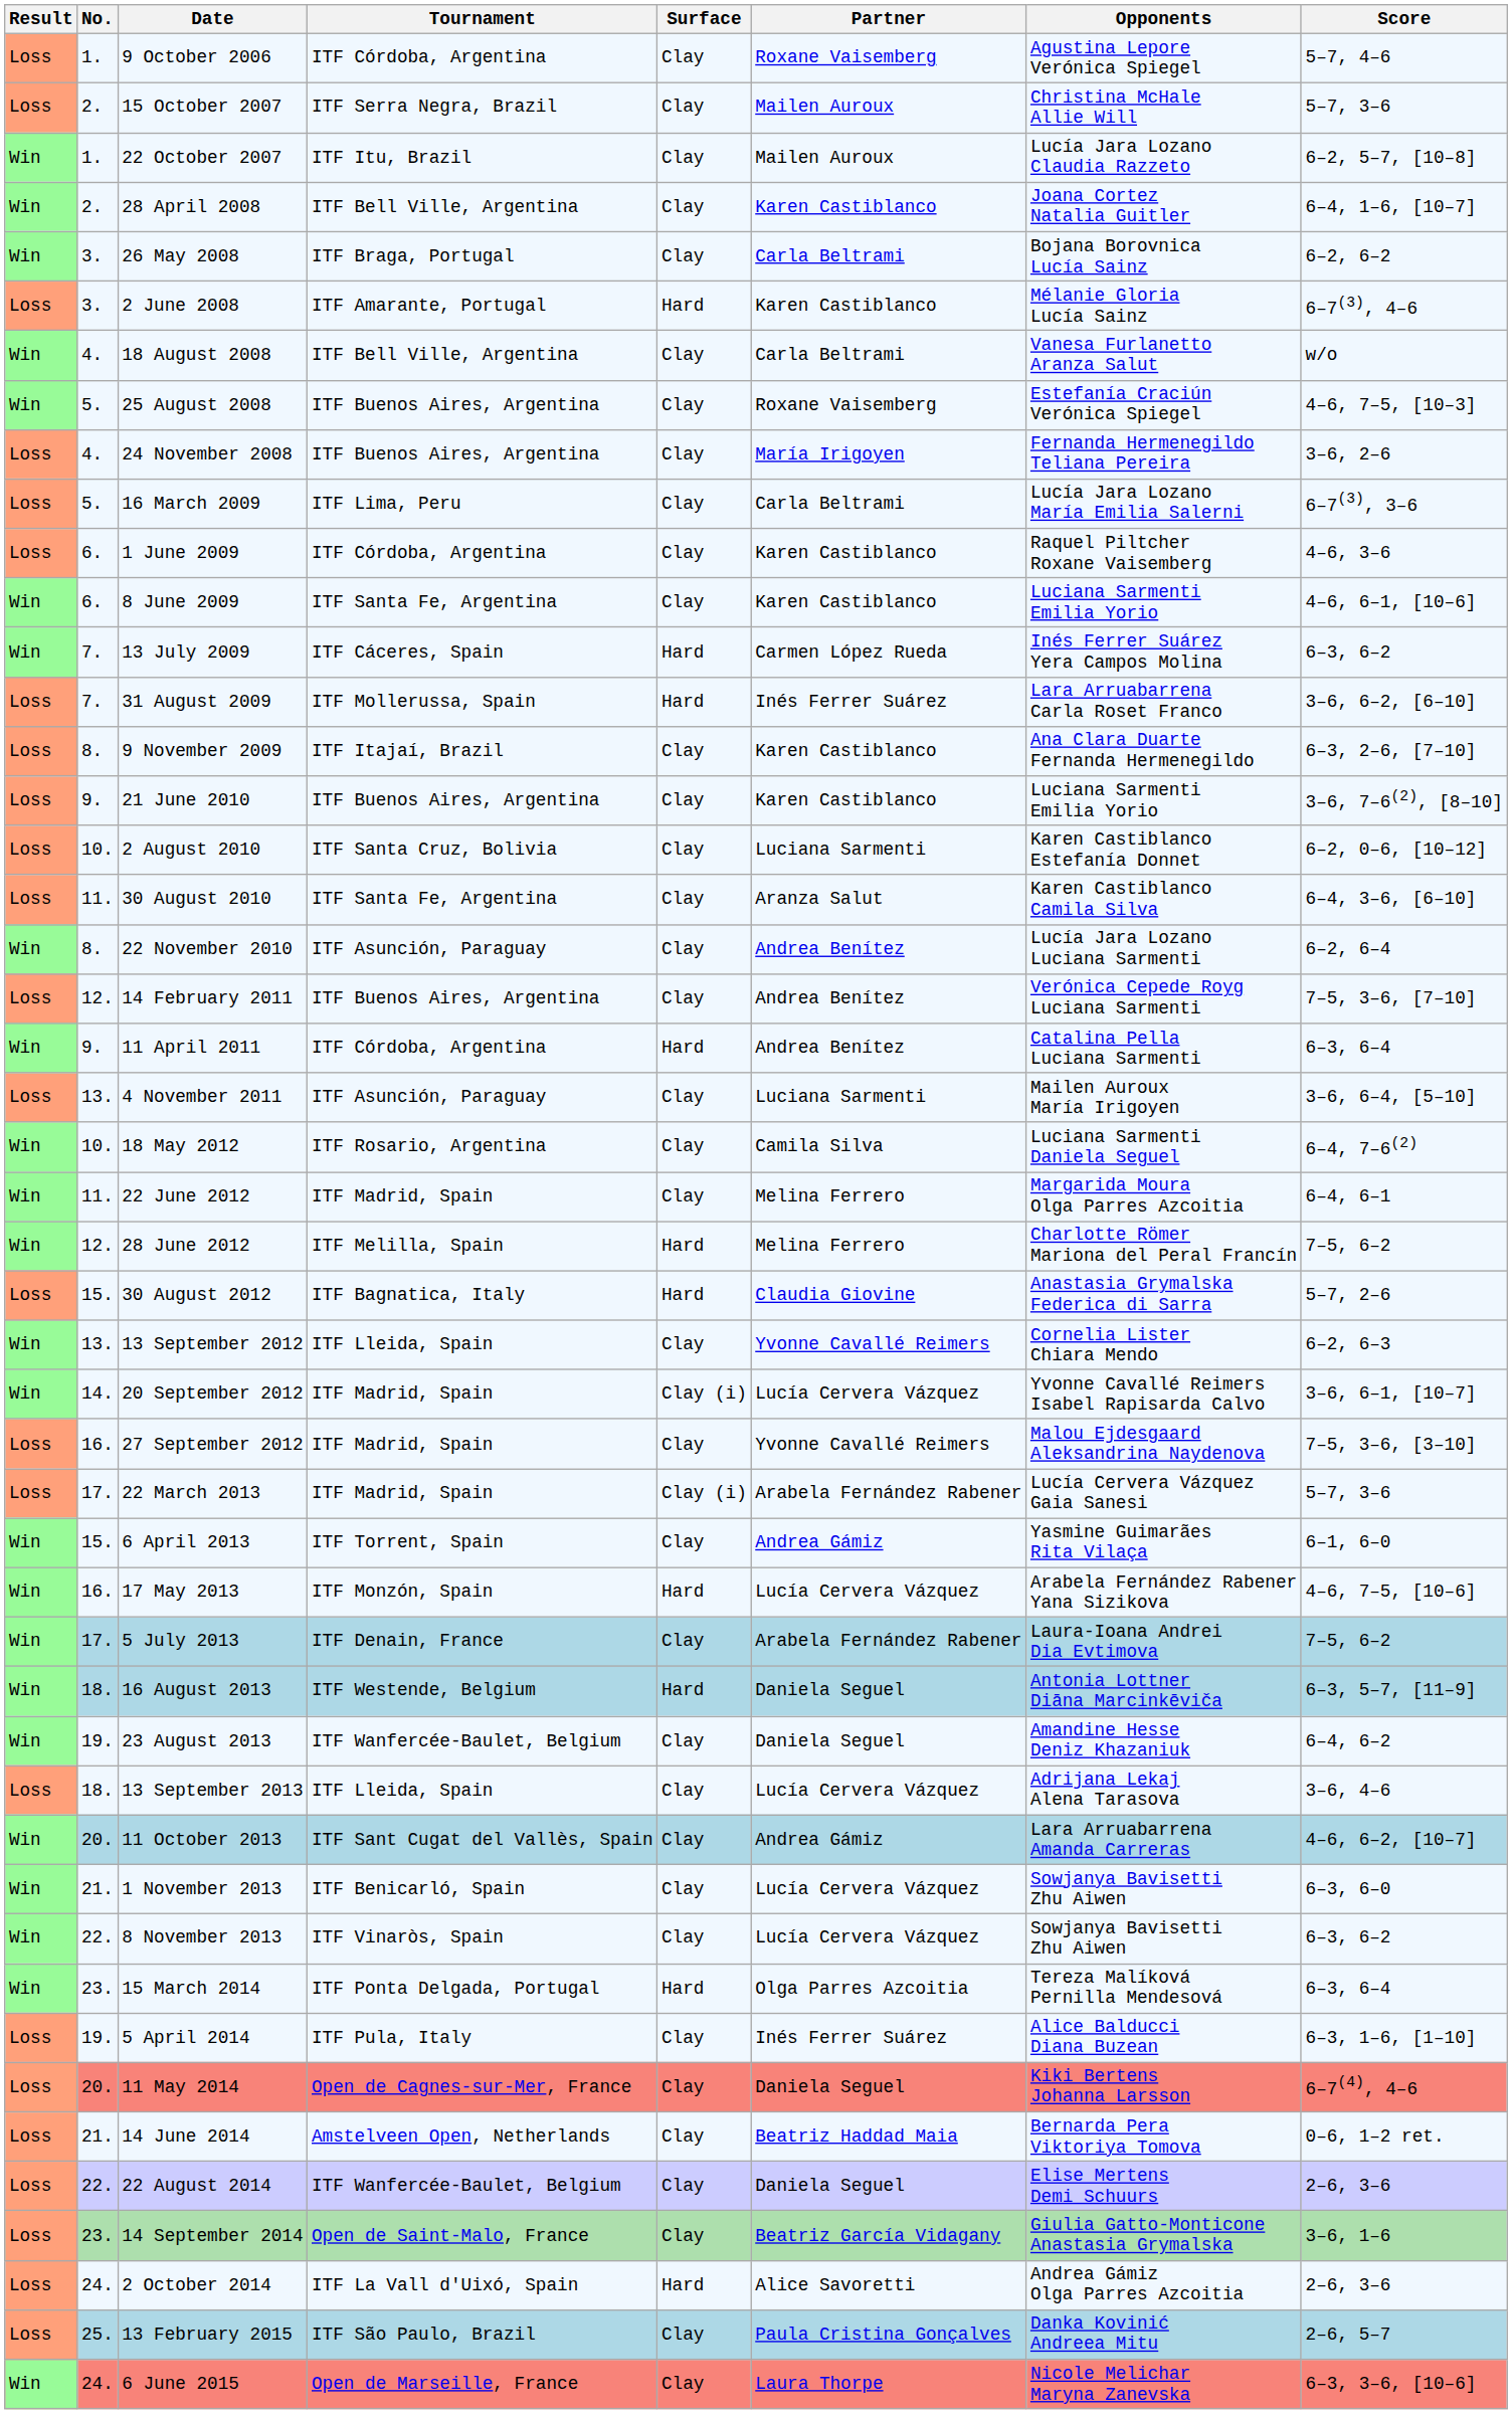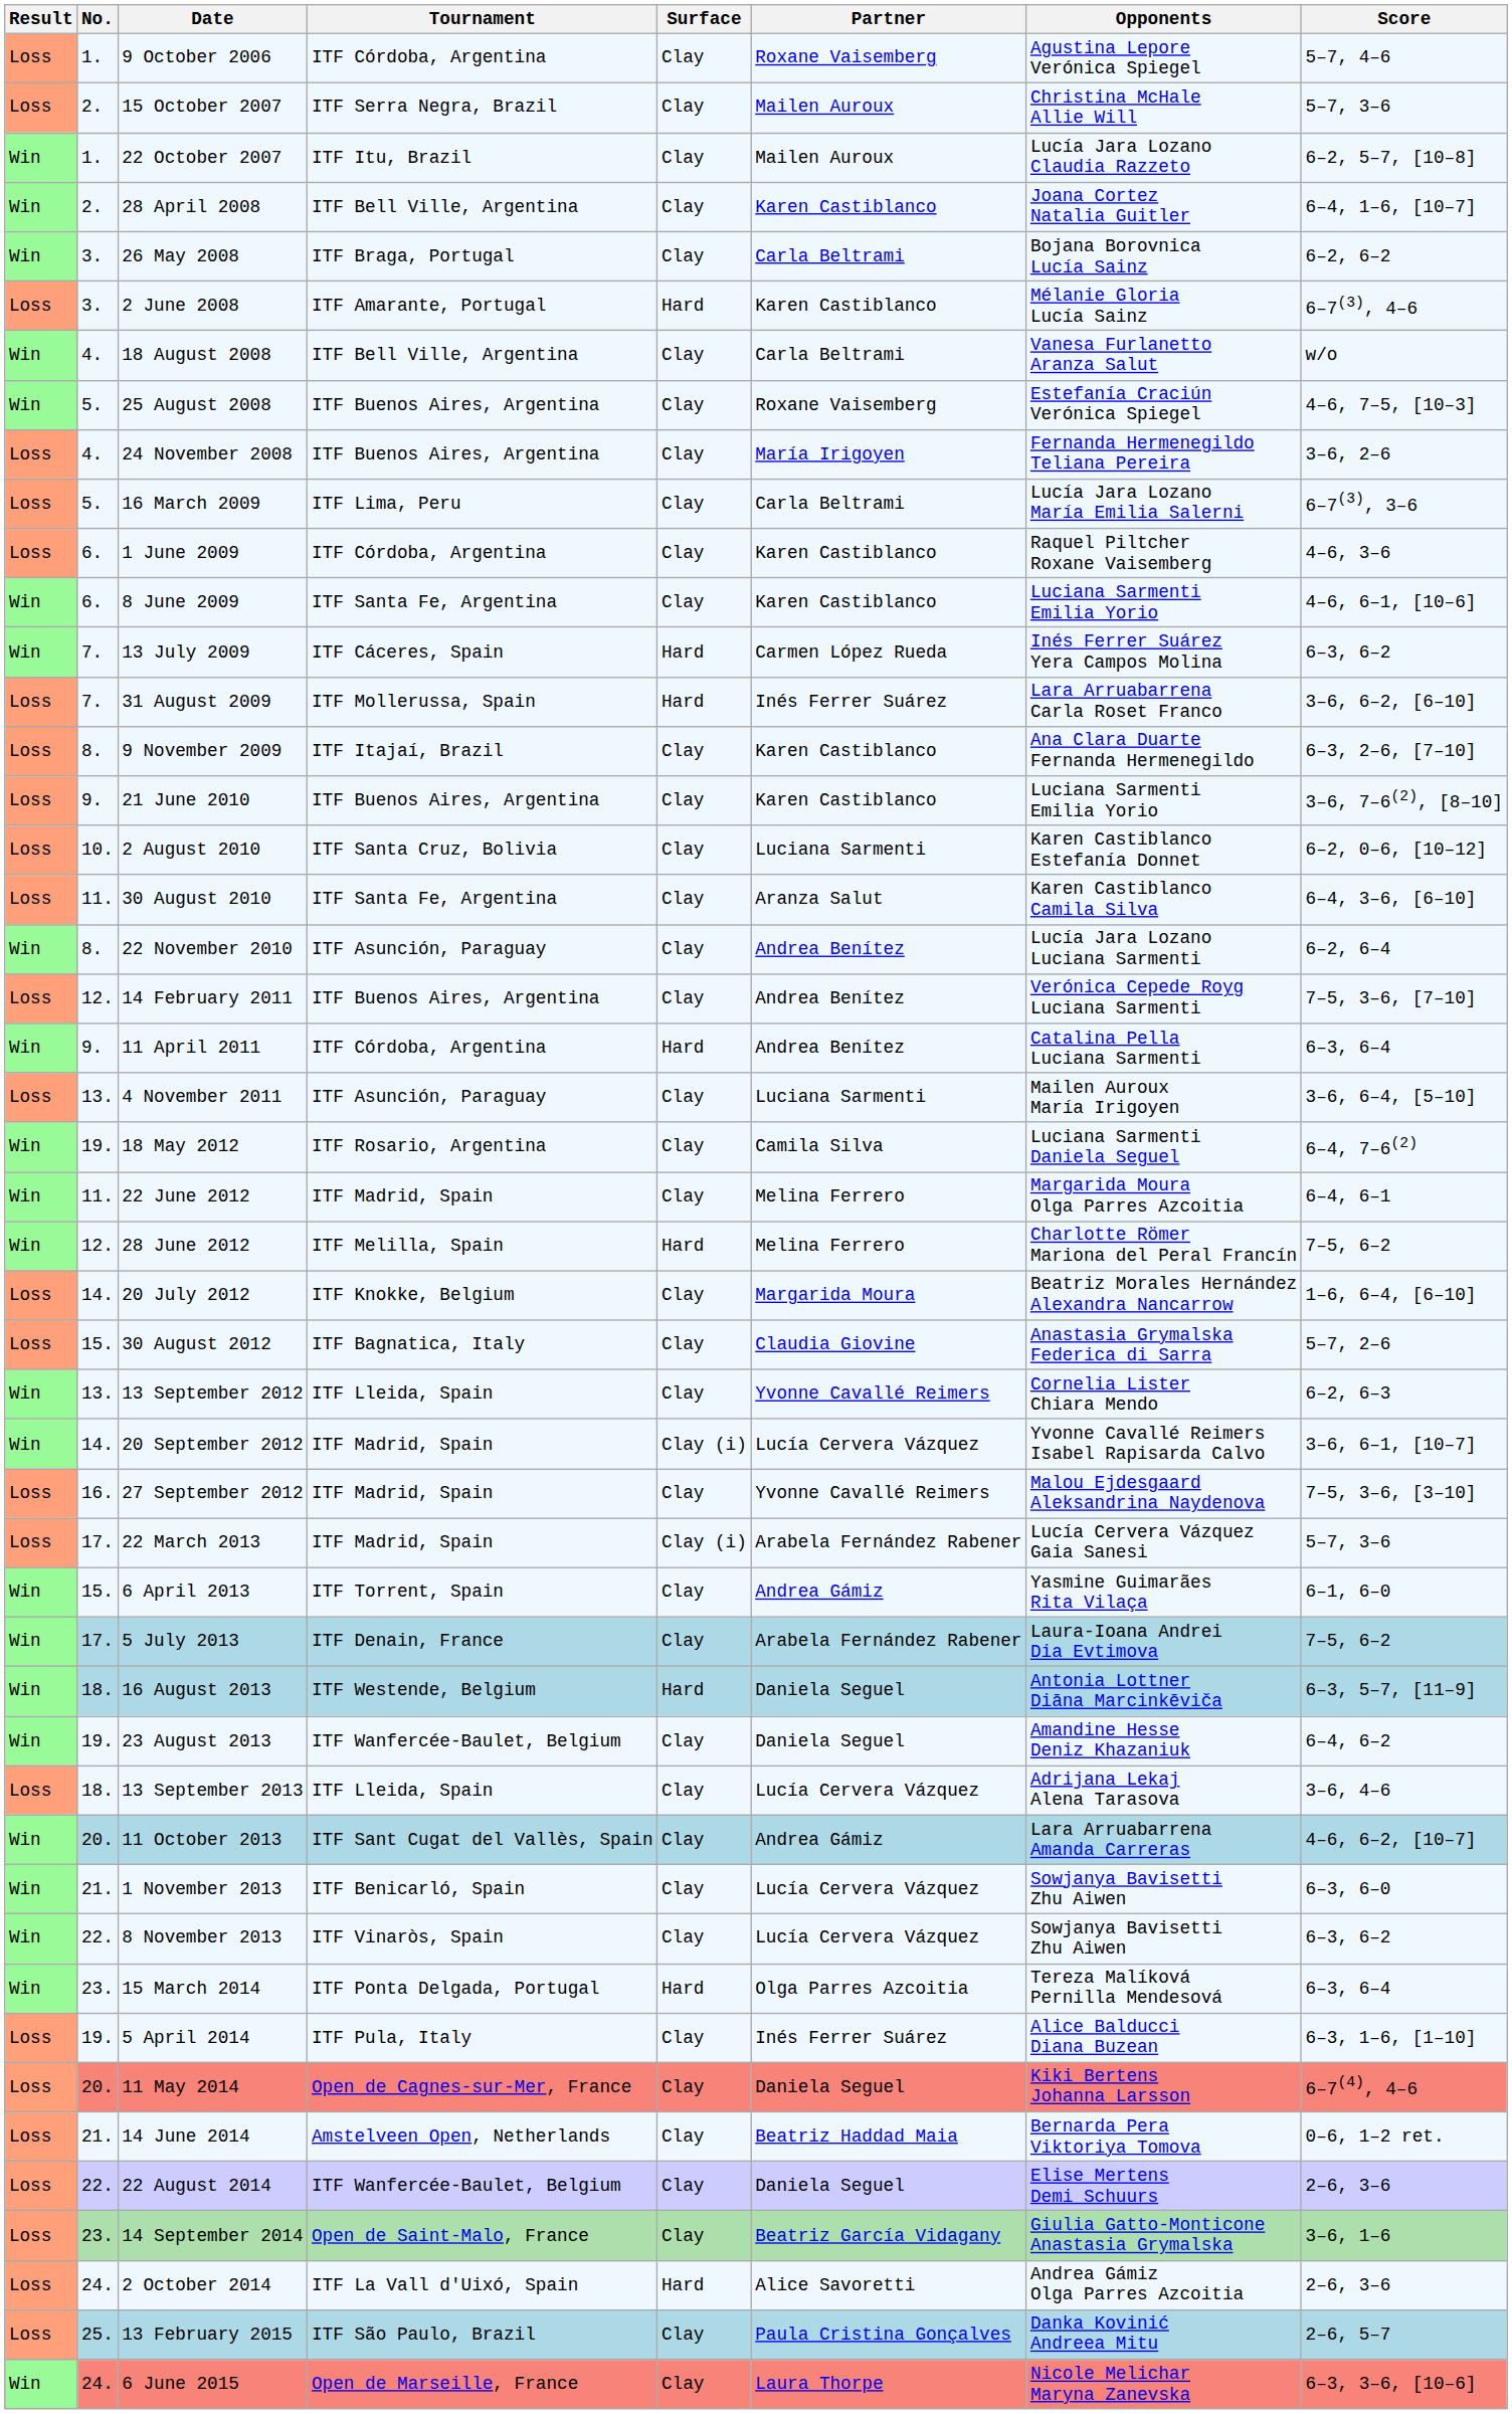18 May 2012 | No.: 10. -> 19.
+ row: Loss | 14. | 20 July 2012 | ITF Knokke, Belgium | Clay | Margarida Moura | Beatriz Morales Hernández Alexandra Nancarrow | 1–6, 6–4, [6–10]
30 August 2012 | Surface: Hard -> Clay
- row: Win | 16. | 17 May 2013 | ITF Monzón, Spain | Hard | Lucía Cervera Vázquez | Arabela Fernández Rabener Yana Sizikova | 4–6, 7–5, [10–6]
